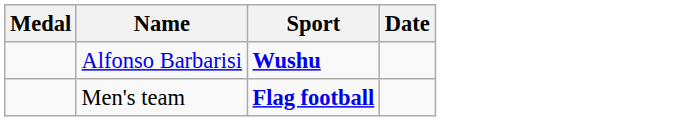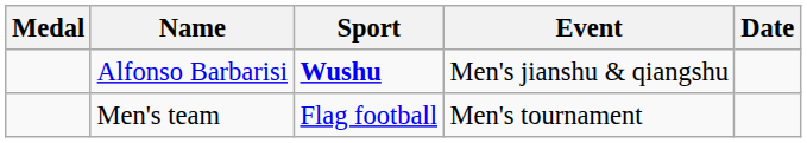+ column: Event | Men's jianshu & qiangshu | Men's tournament
Men's team | Sport: bold -> normal
